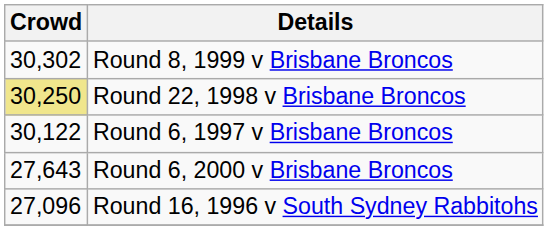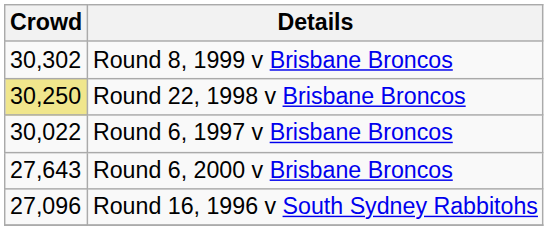Round 6, 1997 v Brisbane Broncos | Crowd: 30,122 -> 30,022
